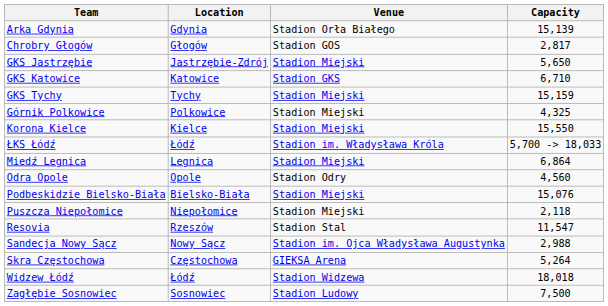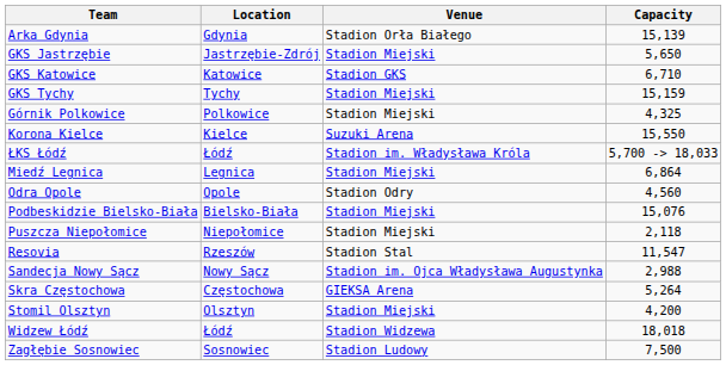- row: Chrobry Głogów | Głogów | Stadion GOS | 2,817
Korona Kielce | Venue: Stadion Miejski -> Suzuki Arena
+ row: Stomil Olsztyn | Olsztyn | Stadion Miejski | 4,200
